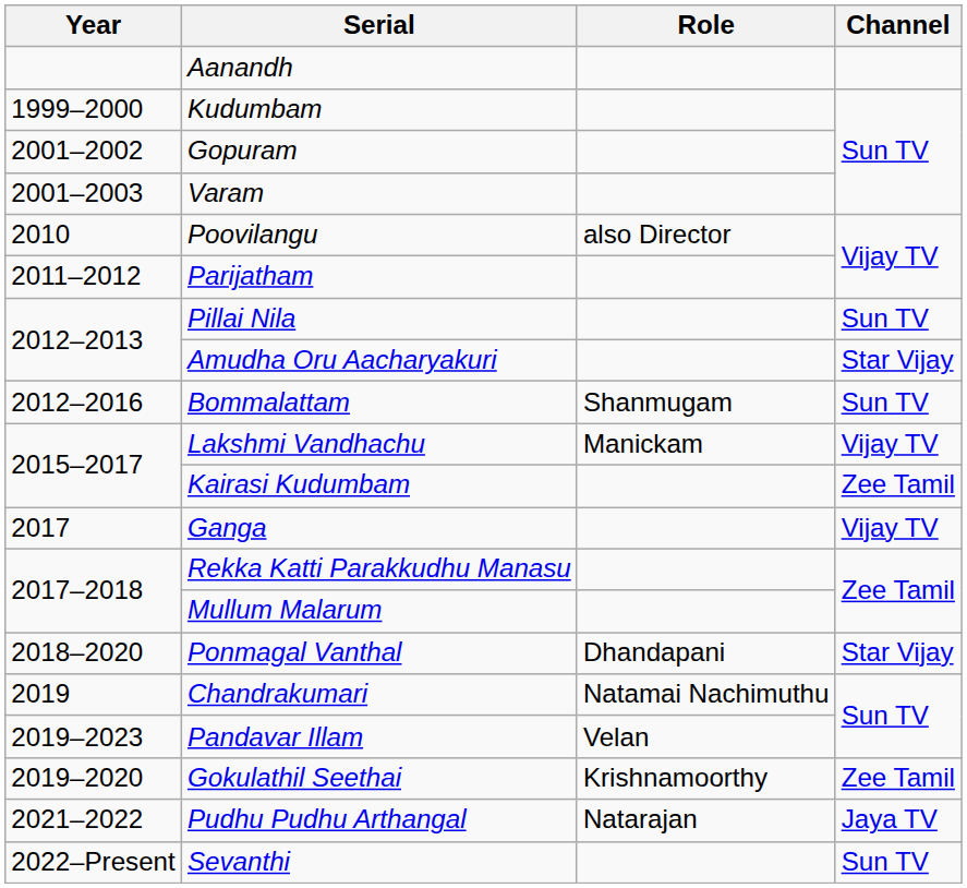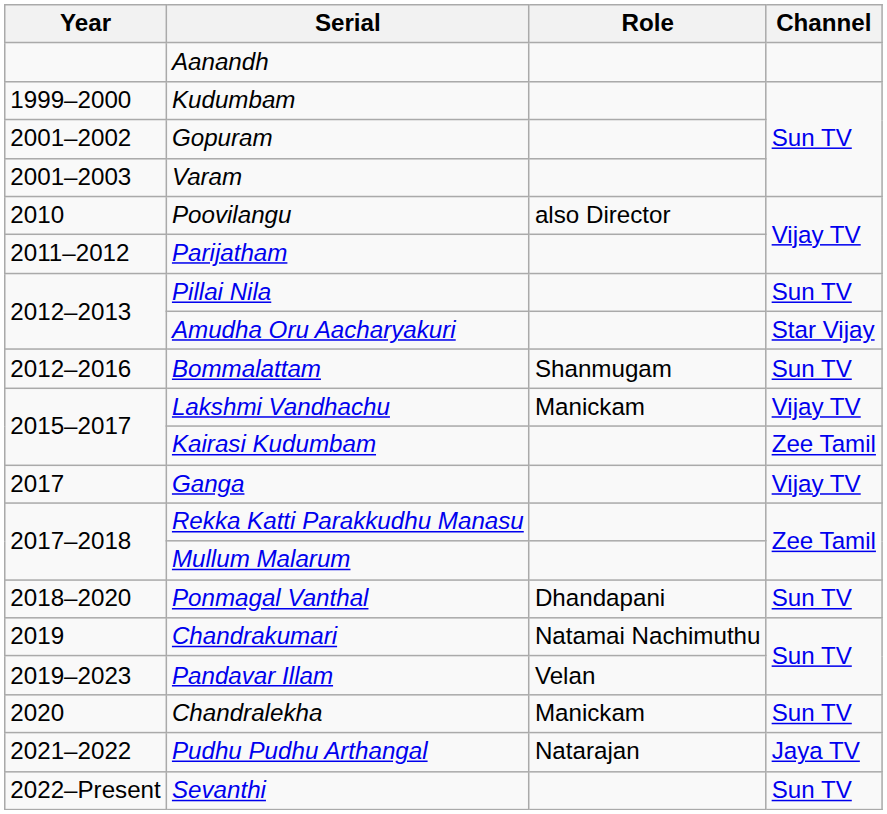Ponmagal Vanthal | Channel: Star Vijay -> Sun TV
- row: 2019–2020 | Gokulathil Seethai | Krishnamoorthy | Zee Tamil
+ row: 2020 | Chandralekha | Manickam | Sun TV
